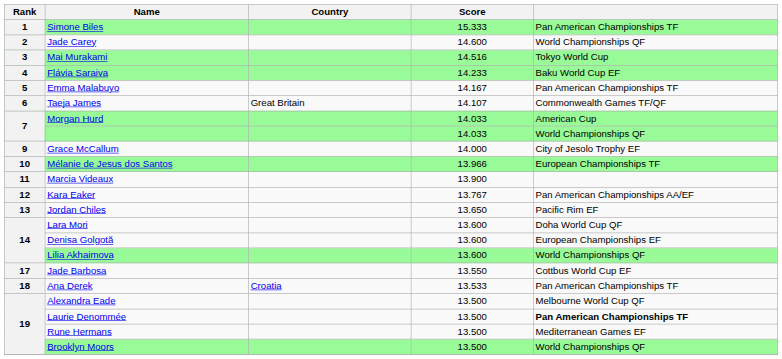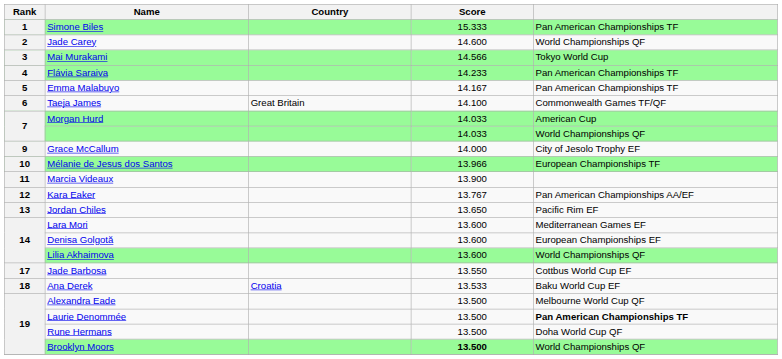Mai Murakami | Score: 14.516 -> 14.566
Flávia Saraiva | column 5: Baku World Cup EF -> Pan American Championships TF
Taeja James | Score: 14.107 -> 14.100
Lara Mori | column 5: Doha World Cup QF -> Mediterranean Games EF
Ana Derek | column 5: Pan American Championships TF -> Baku World Cup EF
Rune Hermans | column 5: Mediterranean Games EF -> Doha World Cup QF
Brooklyn Moors | Score: normal -> bold
